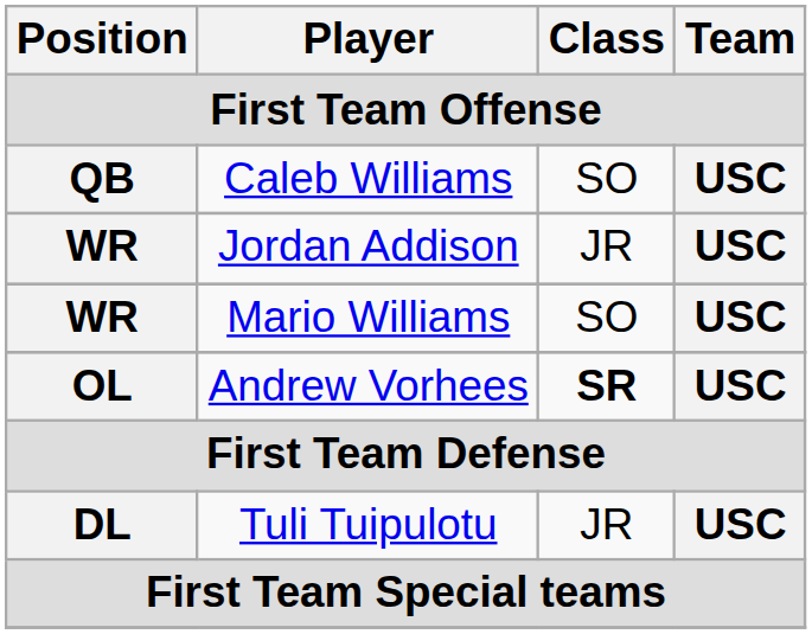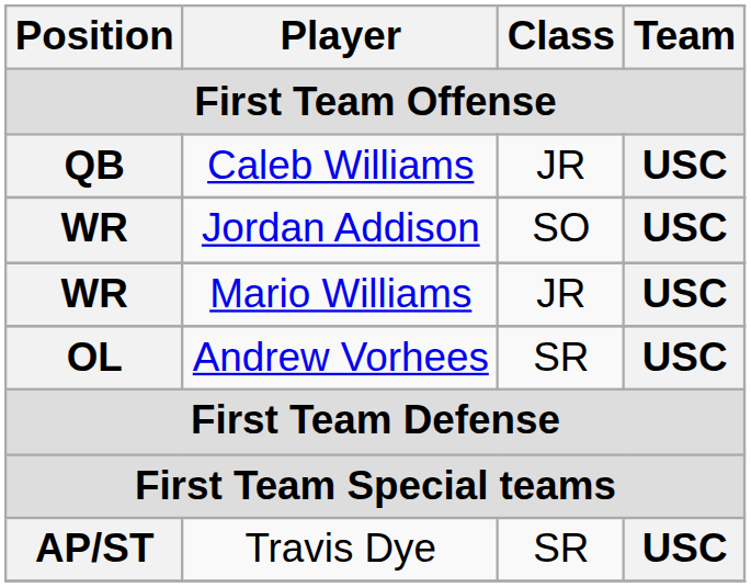Caleb Williams | Class: SO -> JR
Jordan Addison | Class: JR -> SO
Mario Williams | Class: SO -> JR
Andrew Vorhees | Class: bold -> normal
- row: DL | Tuli Tuipulotu | JR | USC
+ row: AP/ST | Travis Dye | SR | USC
